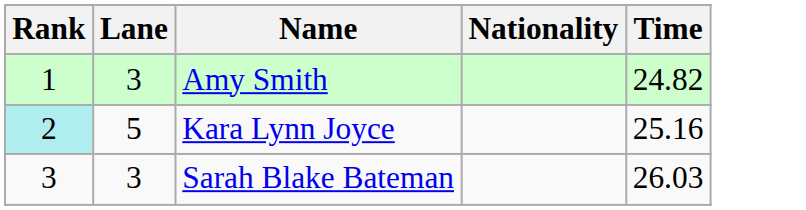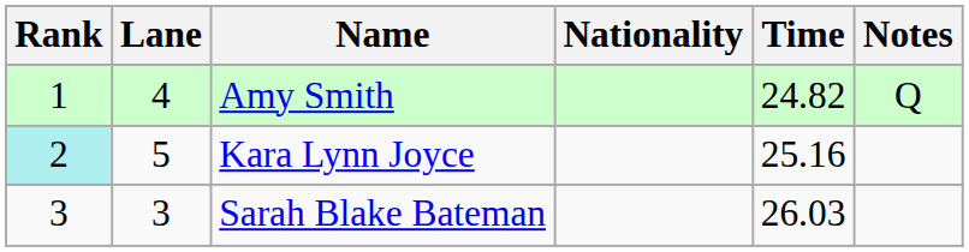+ column: Notes | Q
Amy Smith | Lane: 3 -> 4
